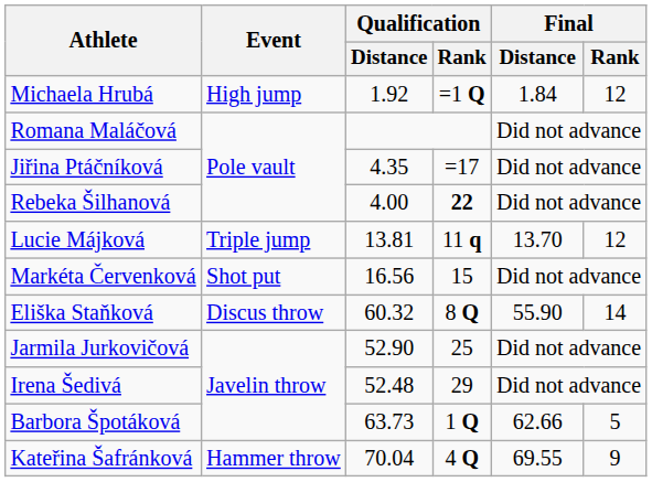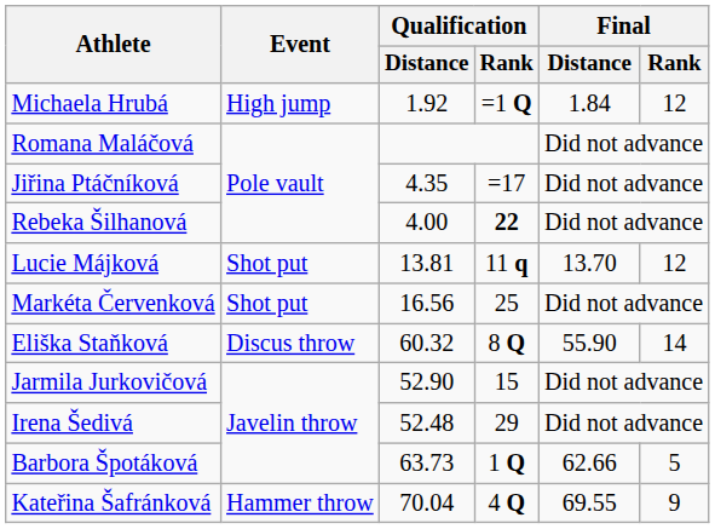Lucie Májková | Event: Triple jump -> Shot put
Markéta Červenková | Qualification / Rank: 15 -> 25
Jarmila Jurkovičová | Qualification / Rank: 25 -> 15
